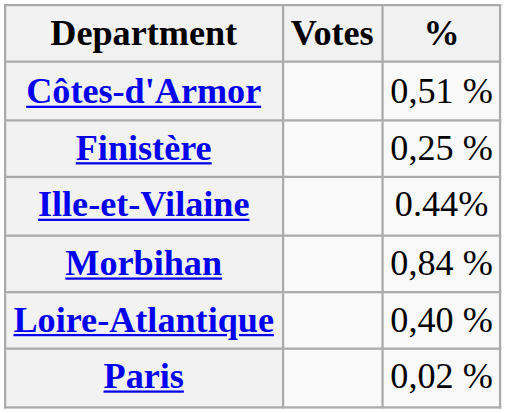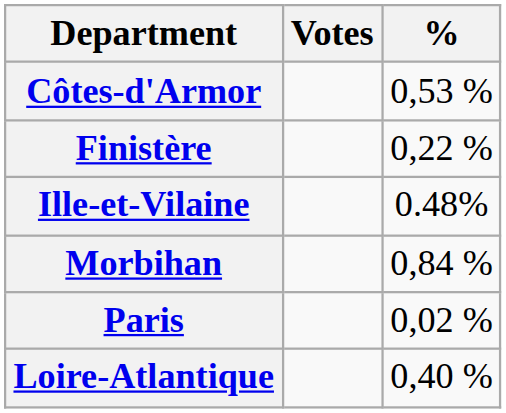Côtes-d'Armor | %: 0,51 % -> 0,53 %
Finistère | %: 0,25 % -> 0,22 %
Ille-et-Vilaine | %: 0.44% -> 0.48%
rows swapped: Loire-Atlantique <-> Paris
